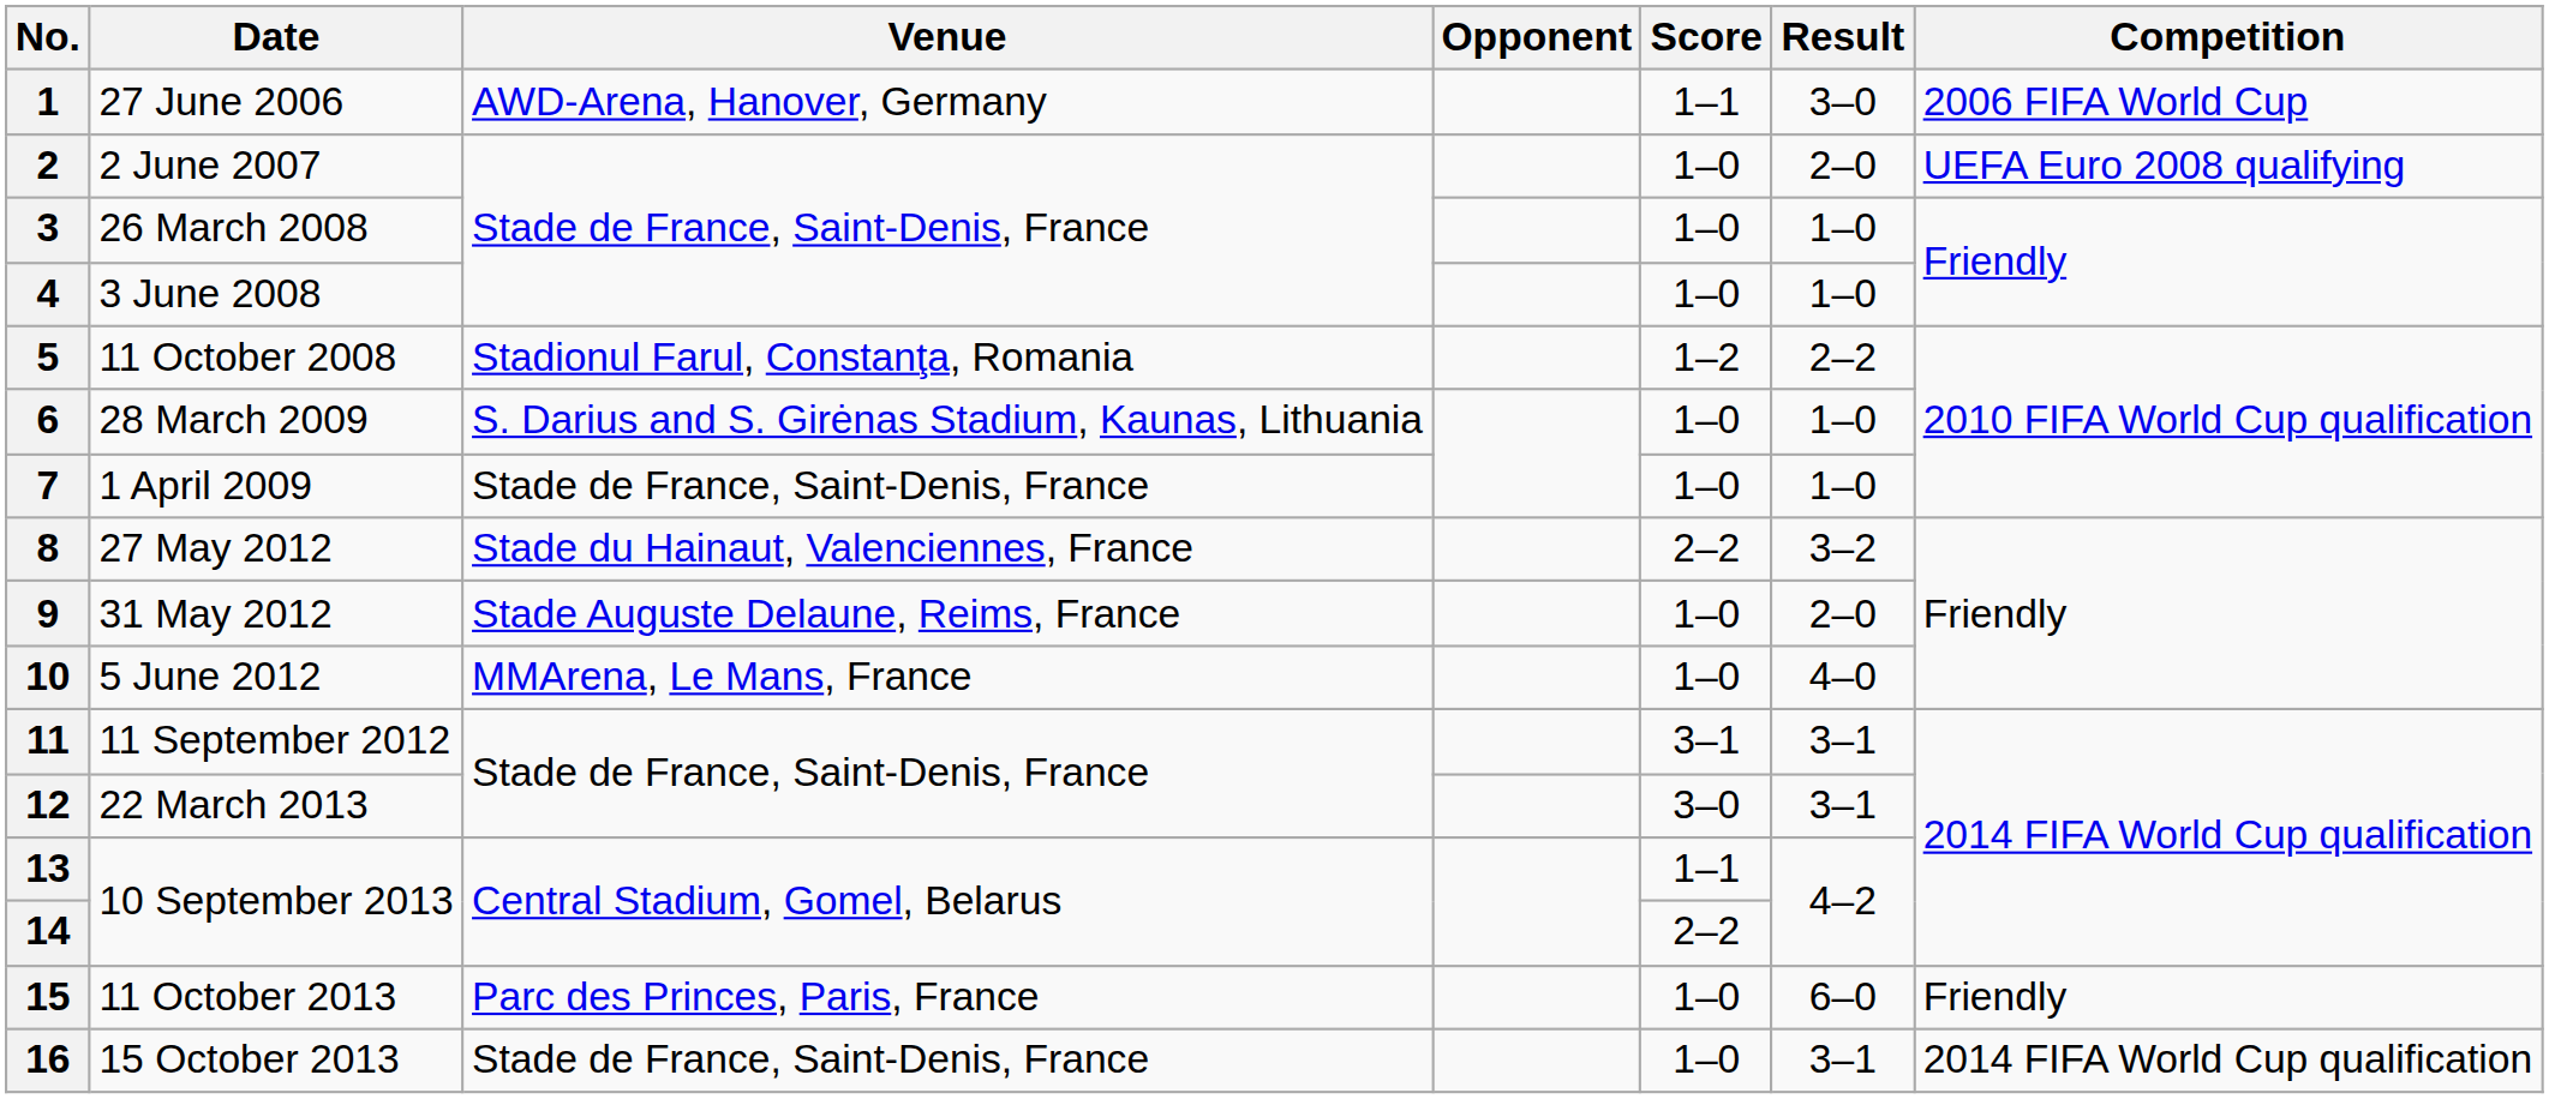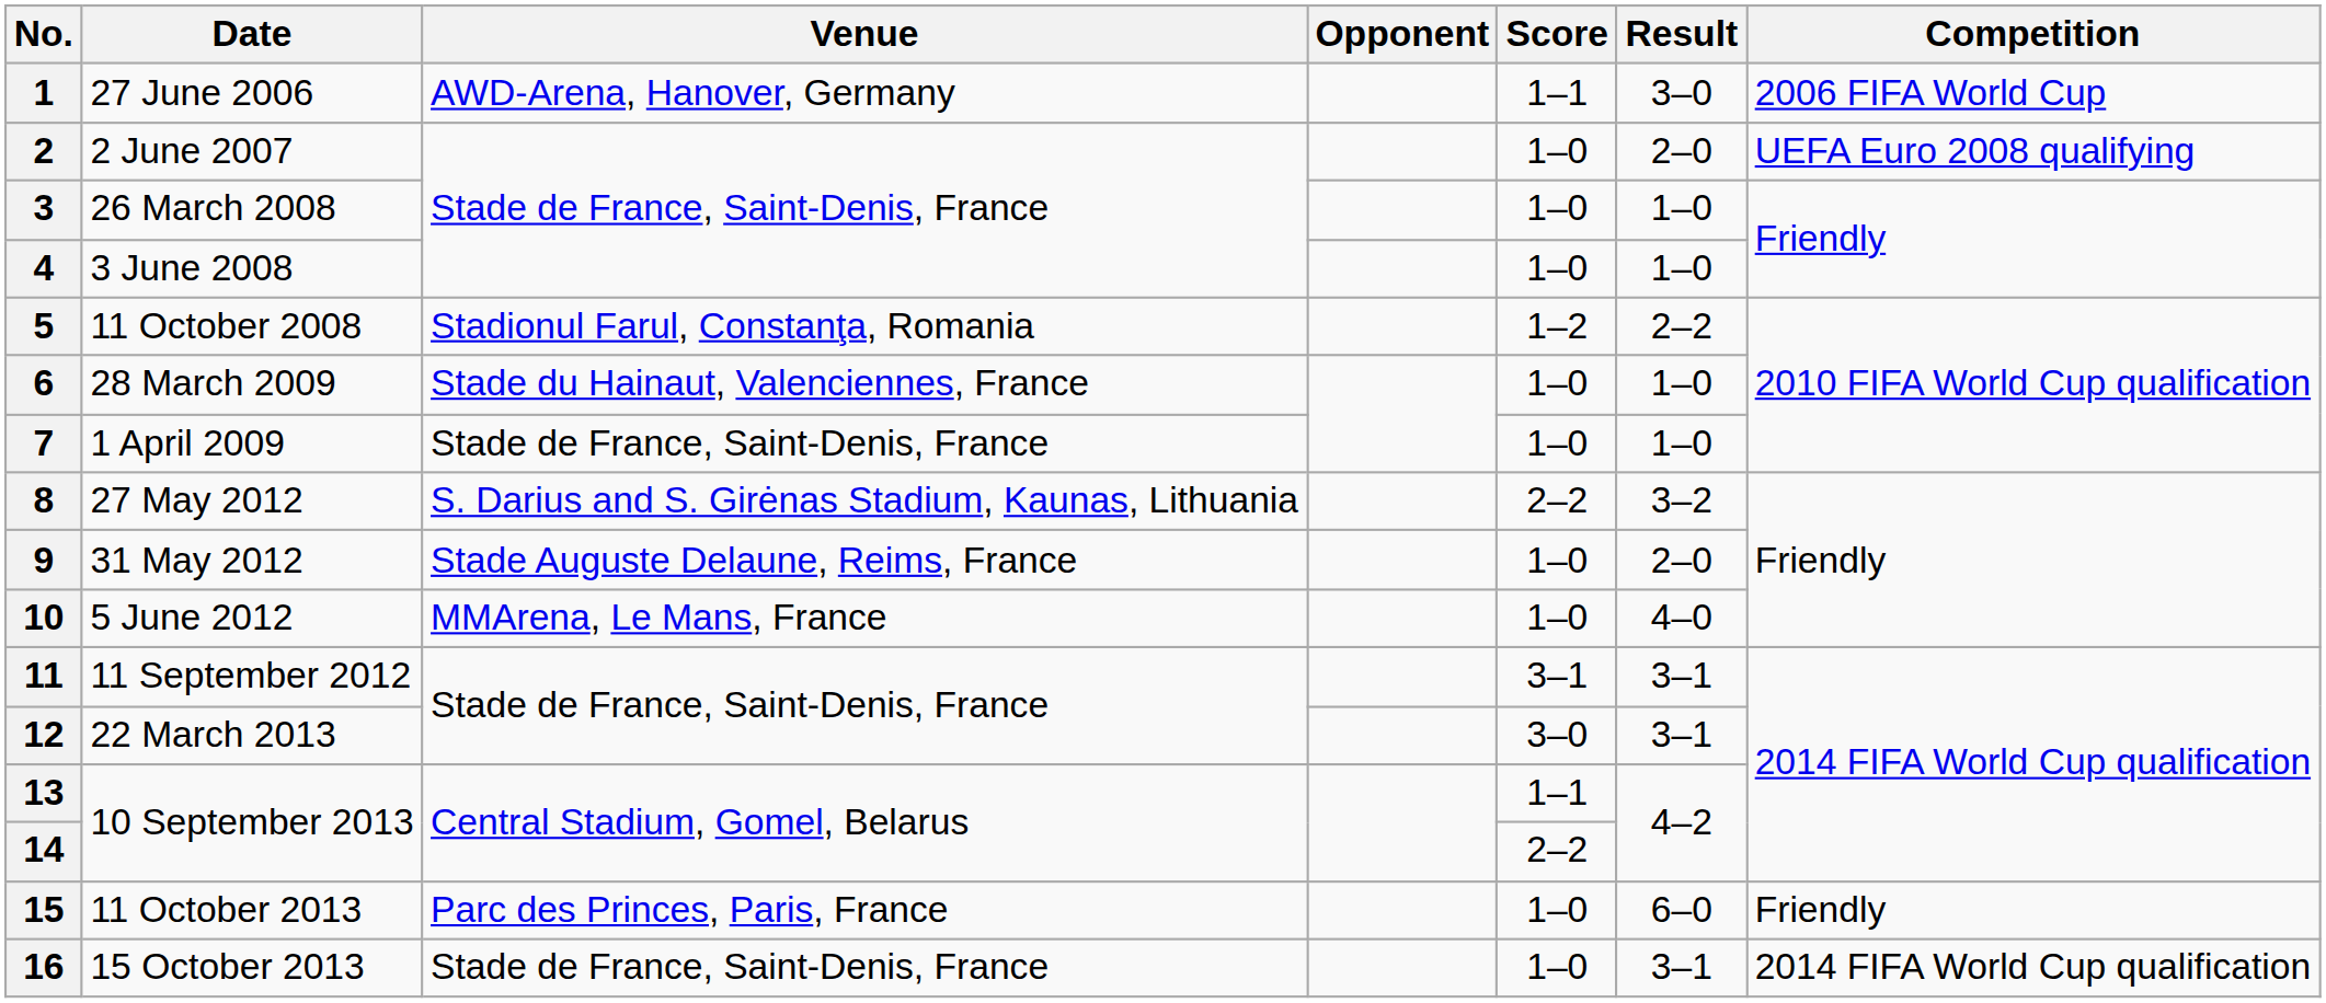6 | Venue: S. Darius and S. Girėnas Stadium, Kaunas, Lithuania -> Stade du Hainaut, Valenciennes, France
8 | Venue: Stade du Hainaut, Valenciennes, France -> S. Darius and S. Girėnas Stadium, Kaunas, Lithuania
